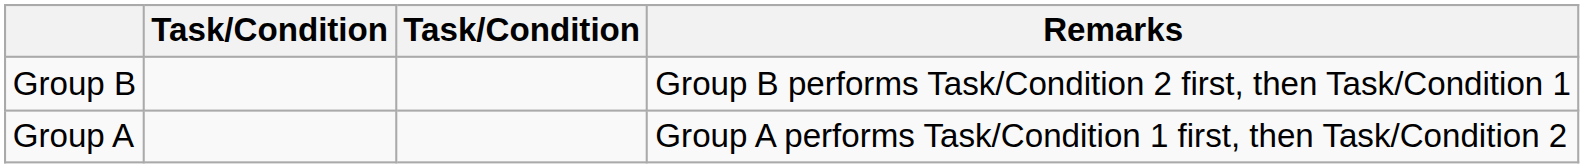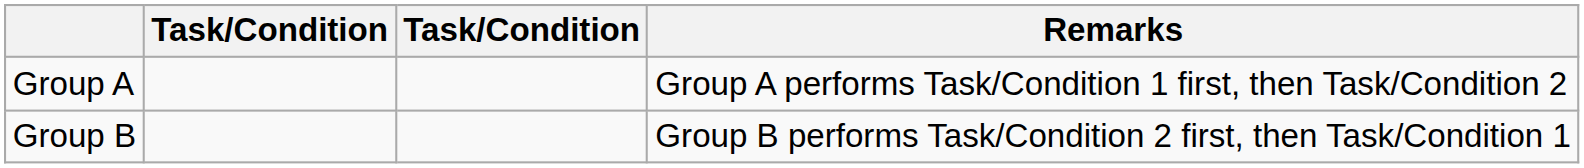rows swapped: Group A <-> Group B
